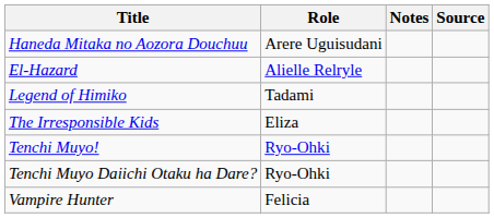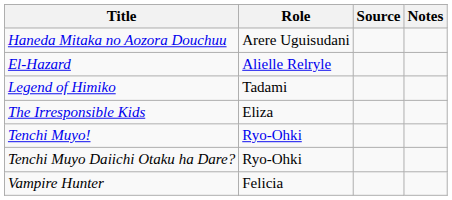columns swapped: Notes <-> Source
